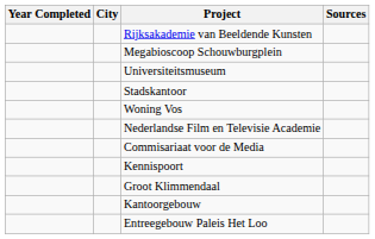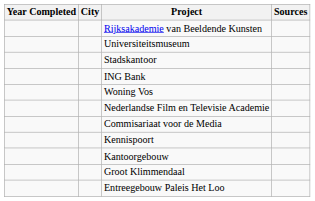- row: Megabioscoop Schouwburgplein
+ row: ING Bank
rows swapped: Kantoorgebouw <-> Groot Klimmendaal
